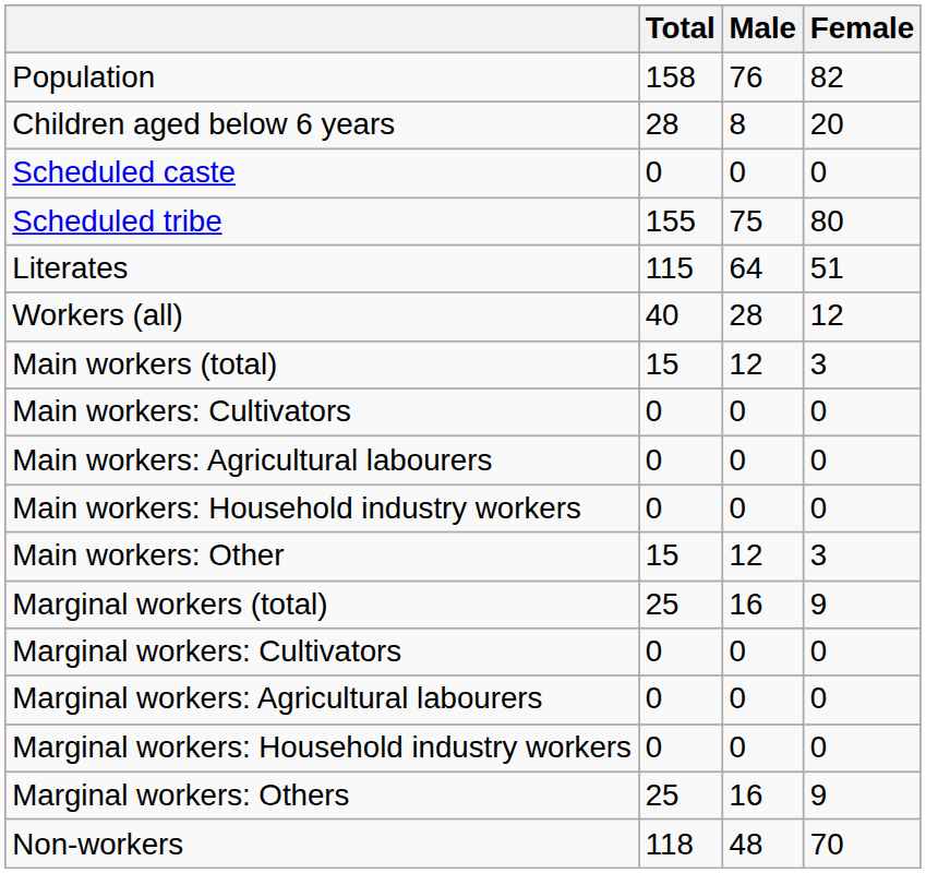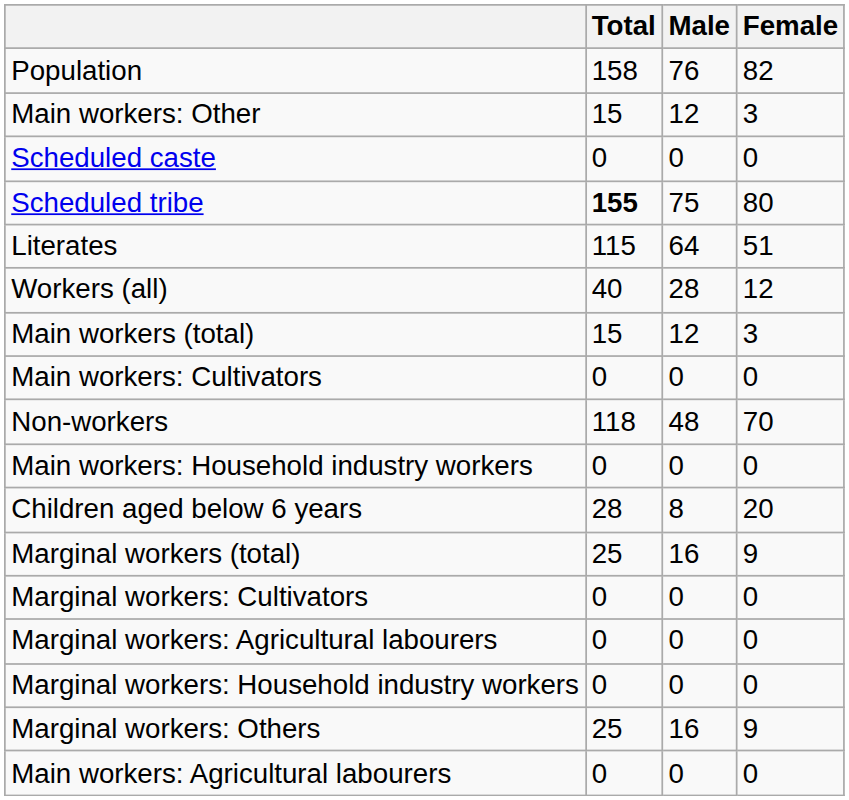rows swapped: Children aged below 6 years <-> Main workers: Other
Scheduled tribe | Total: normal -> bold
rows swapped: Main workers: Agricultural labourers <-> Non-workers
